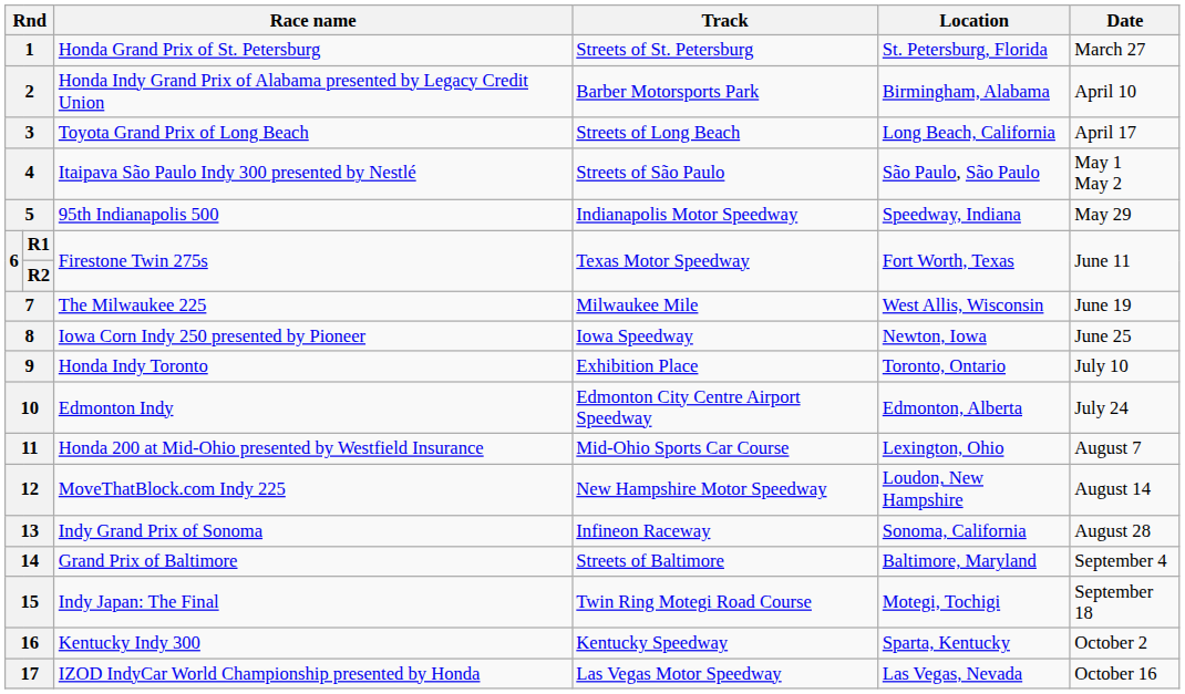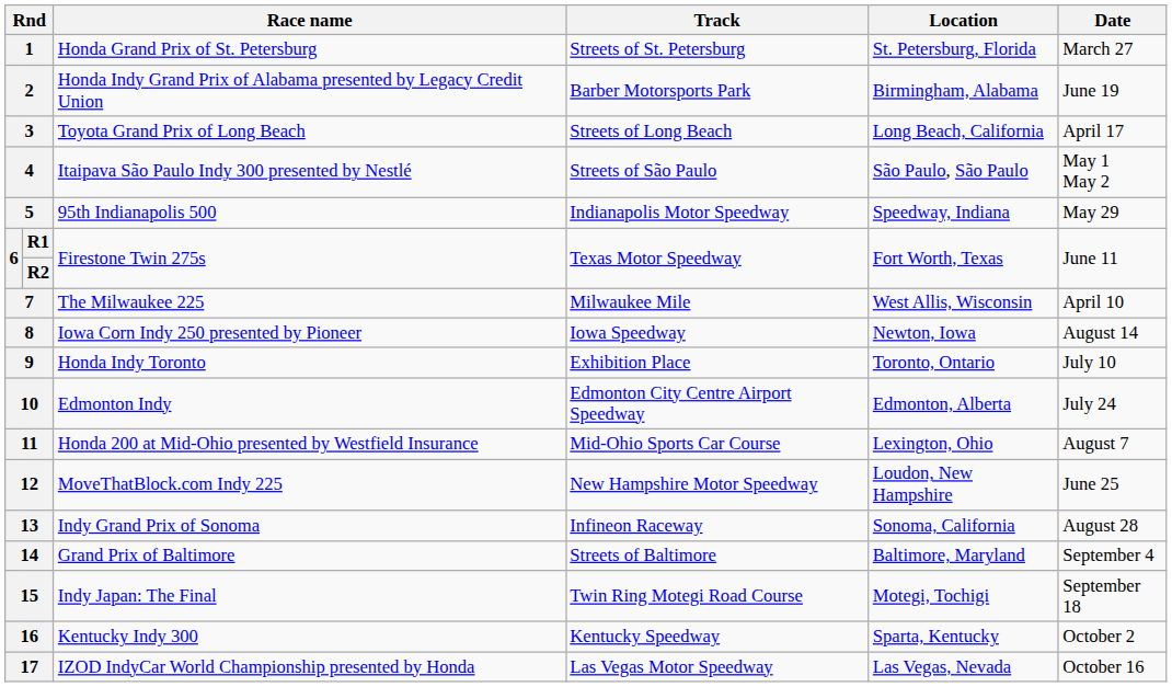2 | Date: April 10 -> June 19
7 | Date: June 19 -> April 10
8 | Date: June 25 -> August 14
12 | Date: August 14 -> June 25
